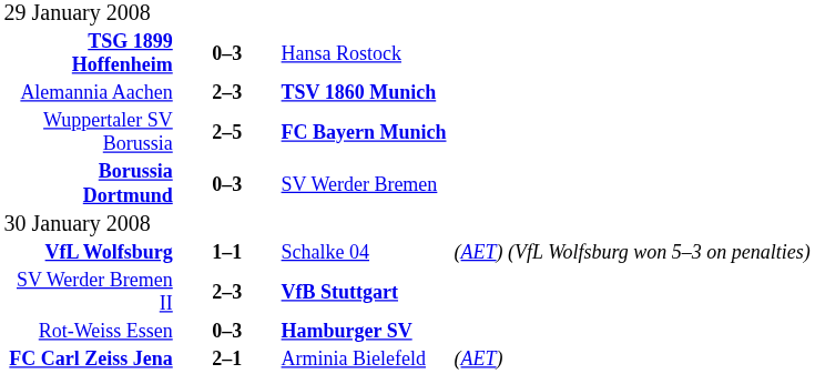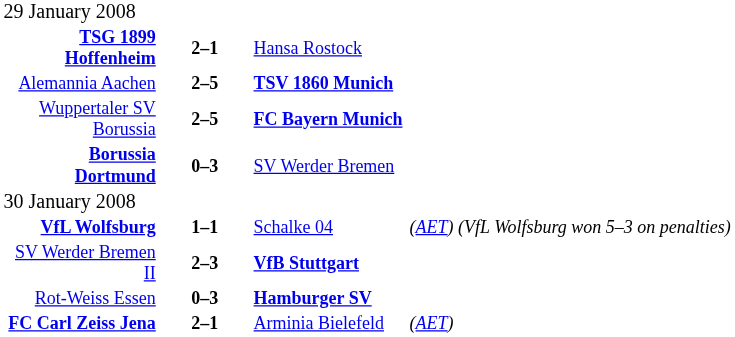TSG 1899 Hoffenheim | column 2: 0–3 -> 2–1
Alemannia Aachen | column 2: 2–3 -> 2–5
